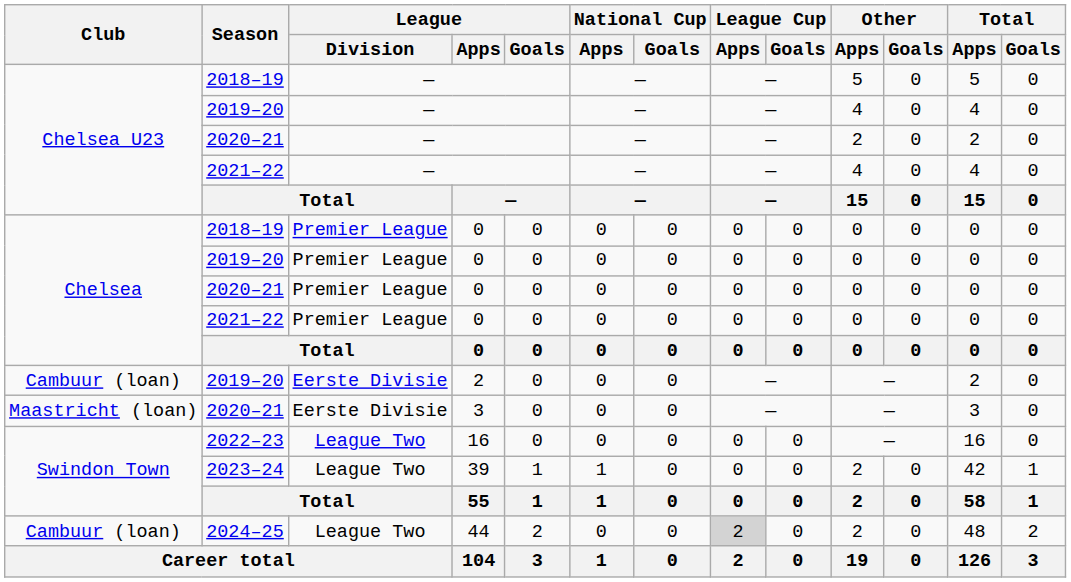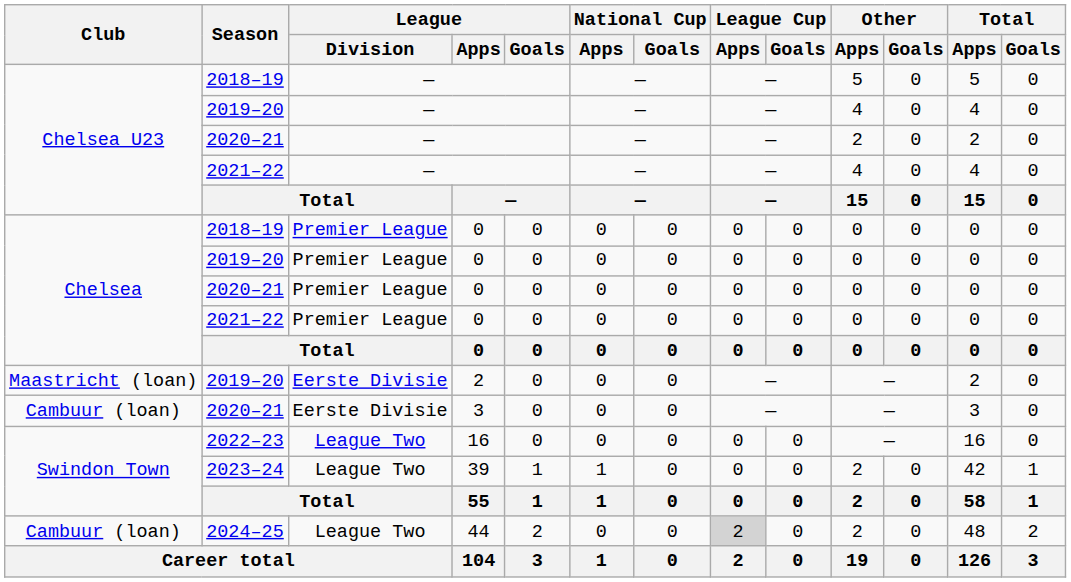2019–20 / 2 | Club: Cambuur (loan) -> Maastricht (loan)
2020–21 / 3 | Club: Maastricht (loan) -> Cambuur (loan)
